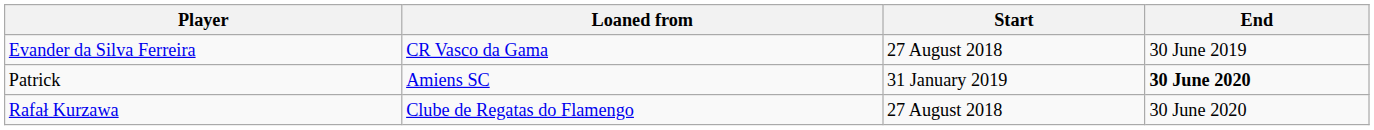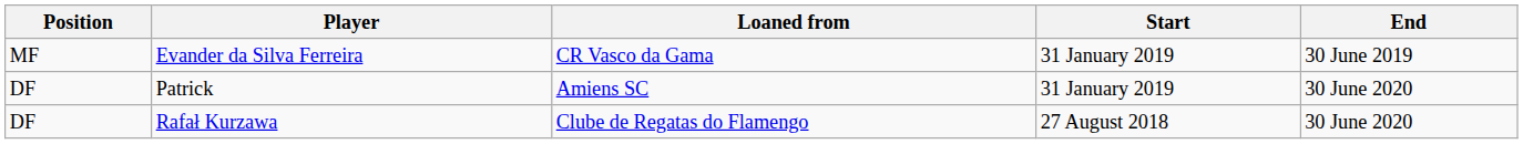+ column: Position | MF | DF | DF
Evander da Silva Ferreira | Start: 27 August 2018 -> 31 January 2019
Patrick | End: bold -> normal
